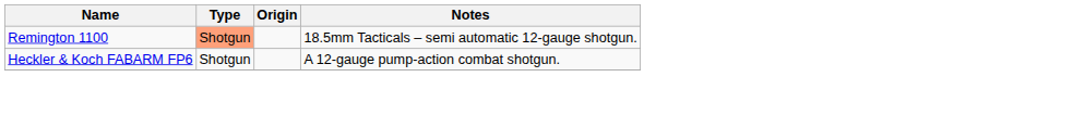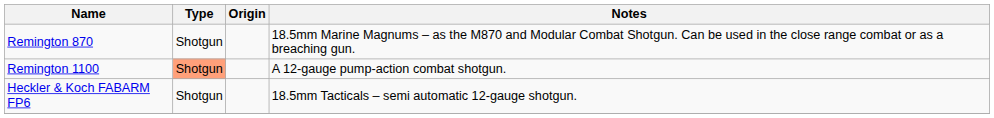+ row: Remington 870 | Shotgun | 18.5mm Marine Magnums – as the M870 and Modular Combat Shotgun. Can be used in the close range combat or as a breaching gun.
Remington 1100 | Notes: 18.5mm Tacticals – semi automatic 12-gauge shotgun. -> A 12-gauge pump-action combat shotgun.
Heckler & Koch FABARM FP6 | Notes: A 12-gauge pump-action combat shotgun. -> 18.5mm Tacticals – semi automatic 12-gauge shotgun.
